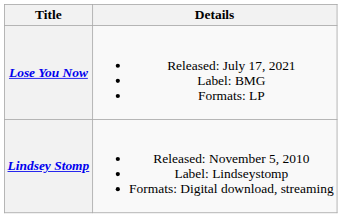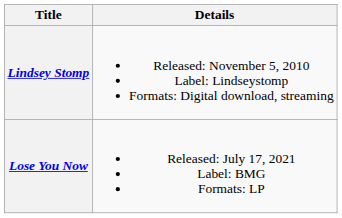rows swapped: Lindsey Stomp <-> Lose You Now
